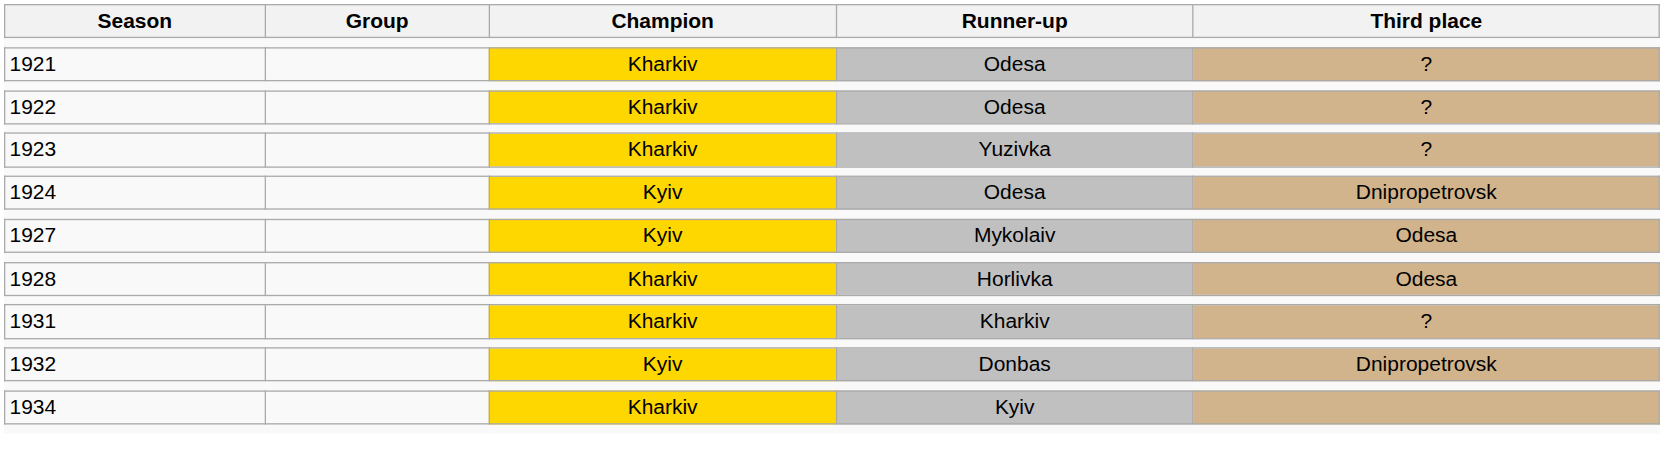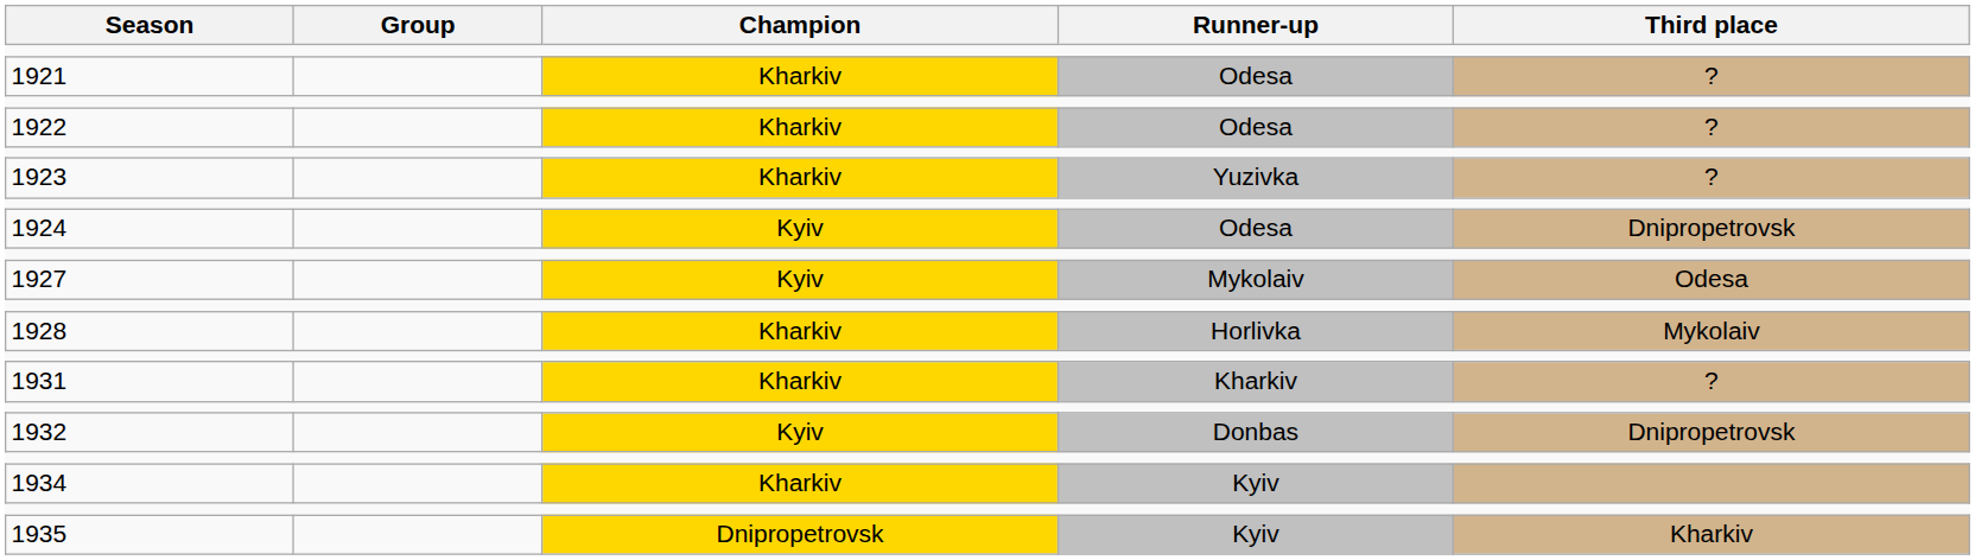1928 | Third place: Odesa -> Mykolaiv
+ row: 1935 | Dnipropetrovsk | Kyiv | Kharkiv
